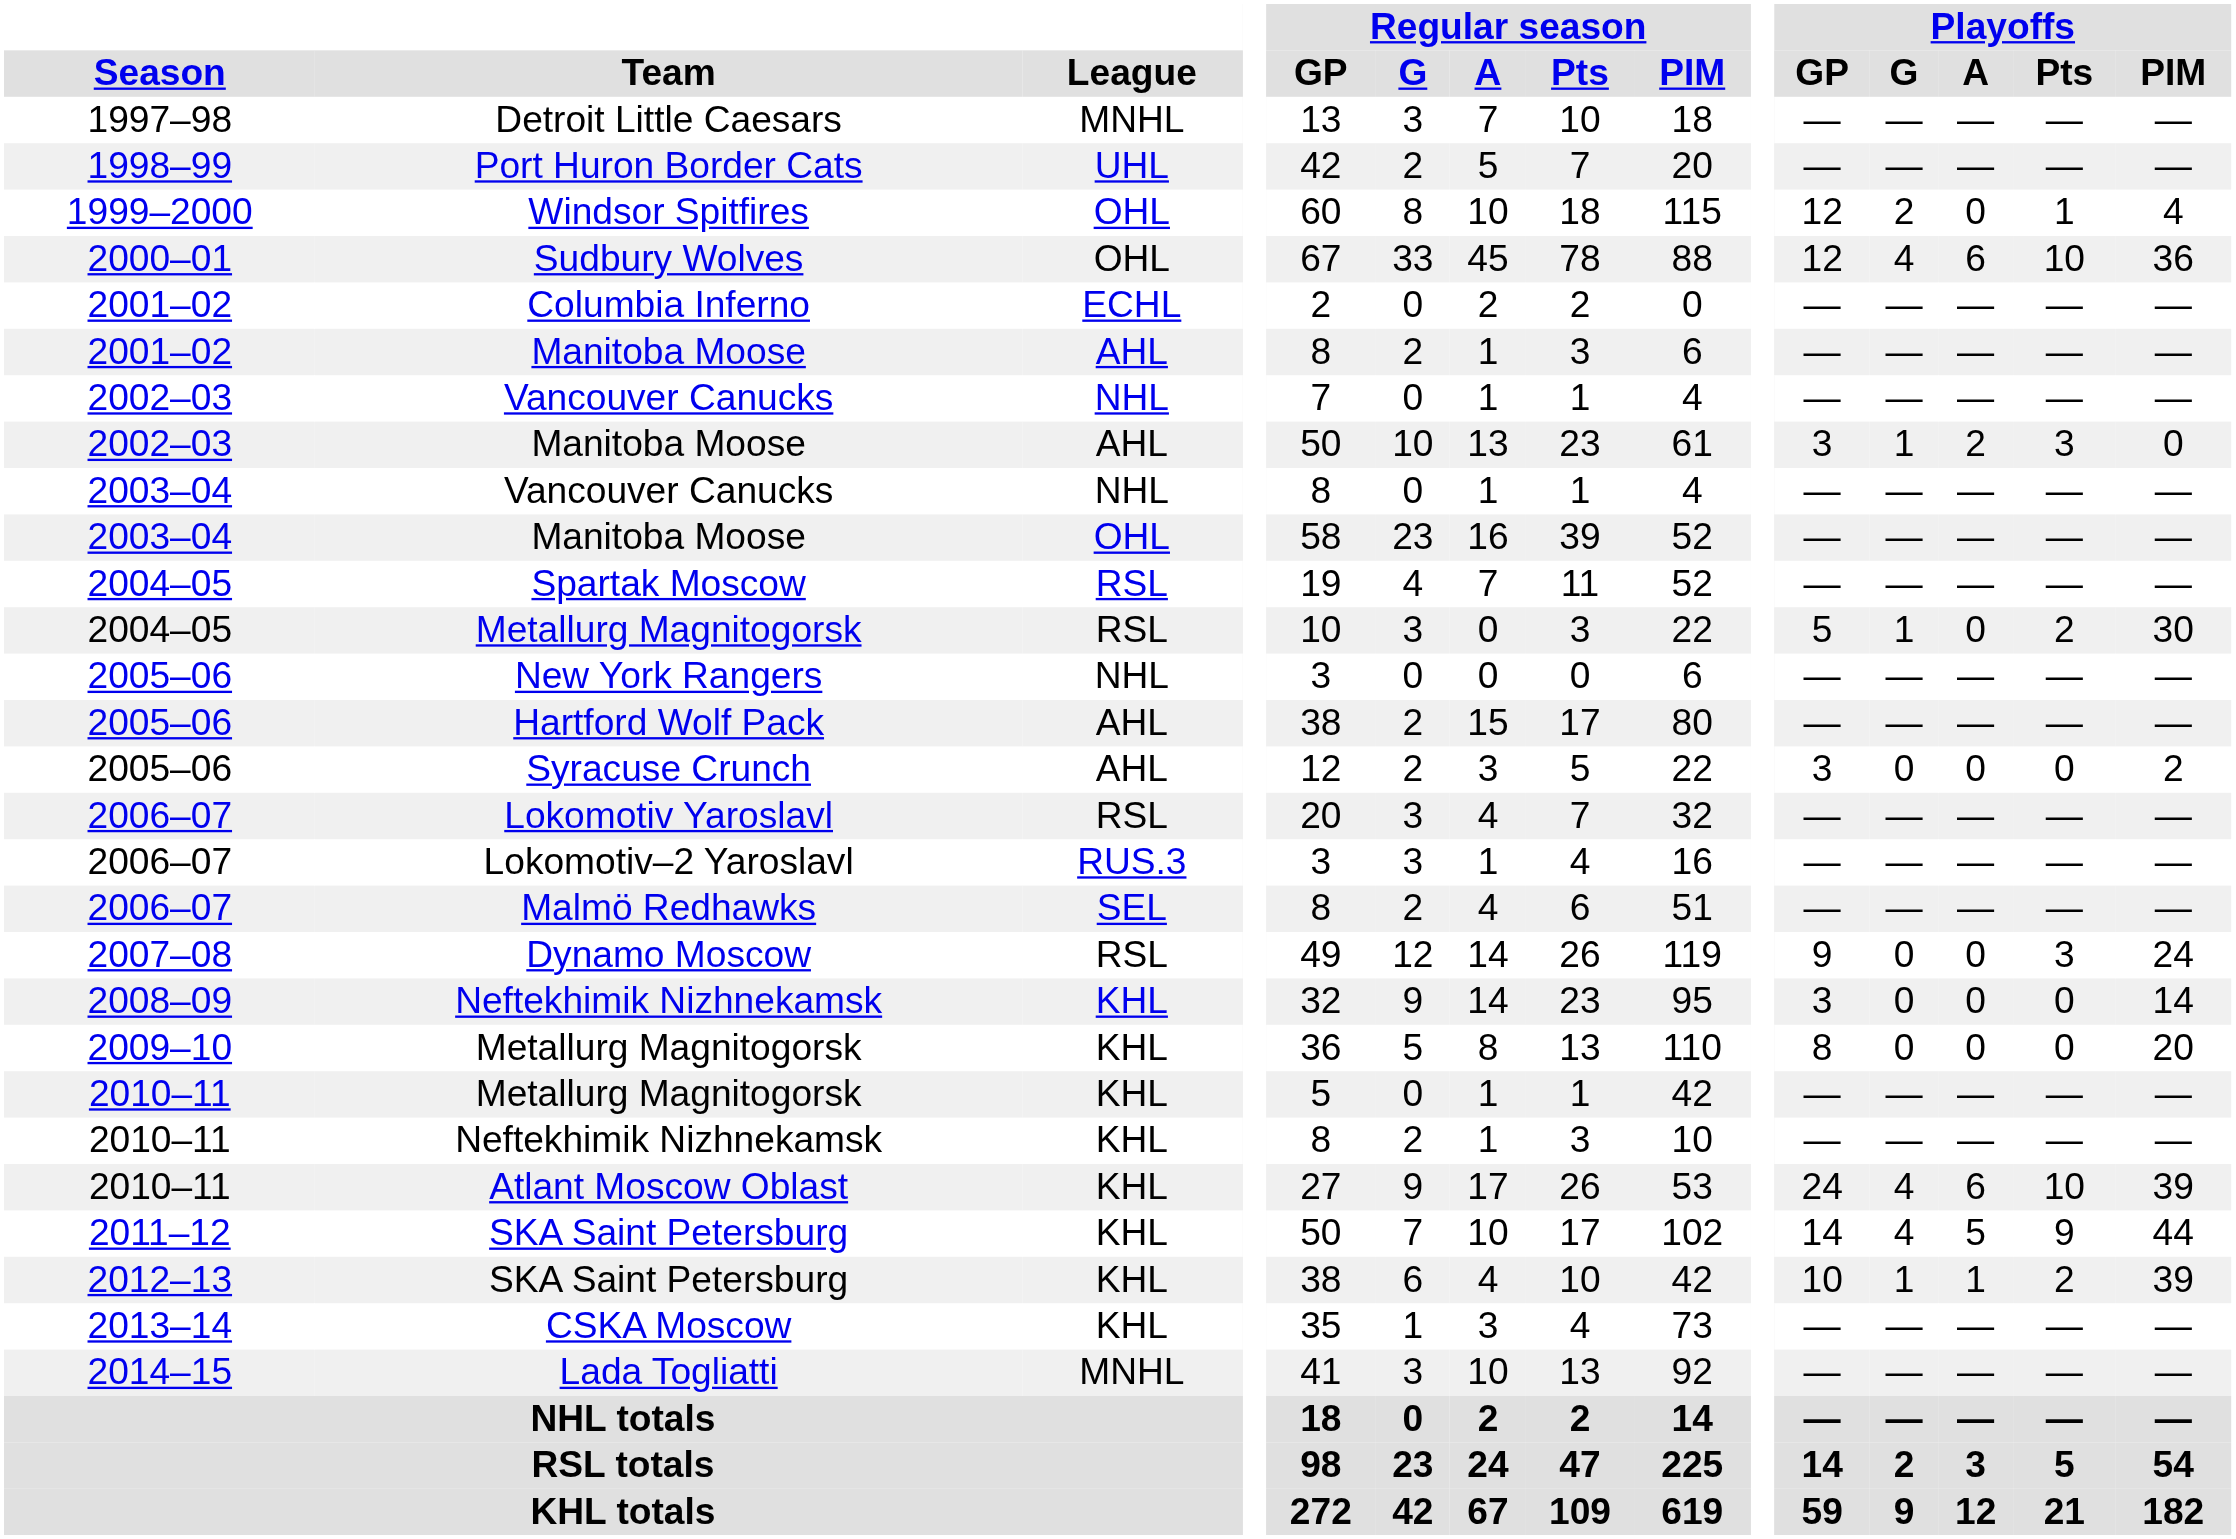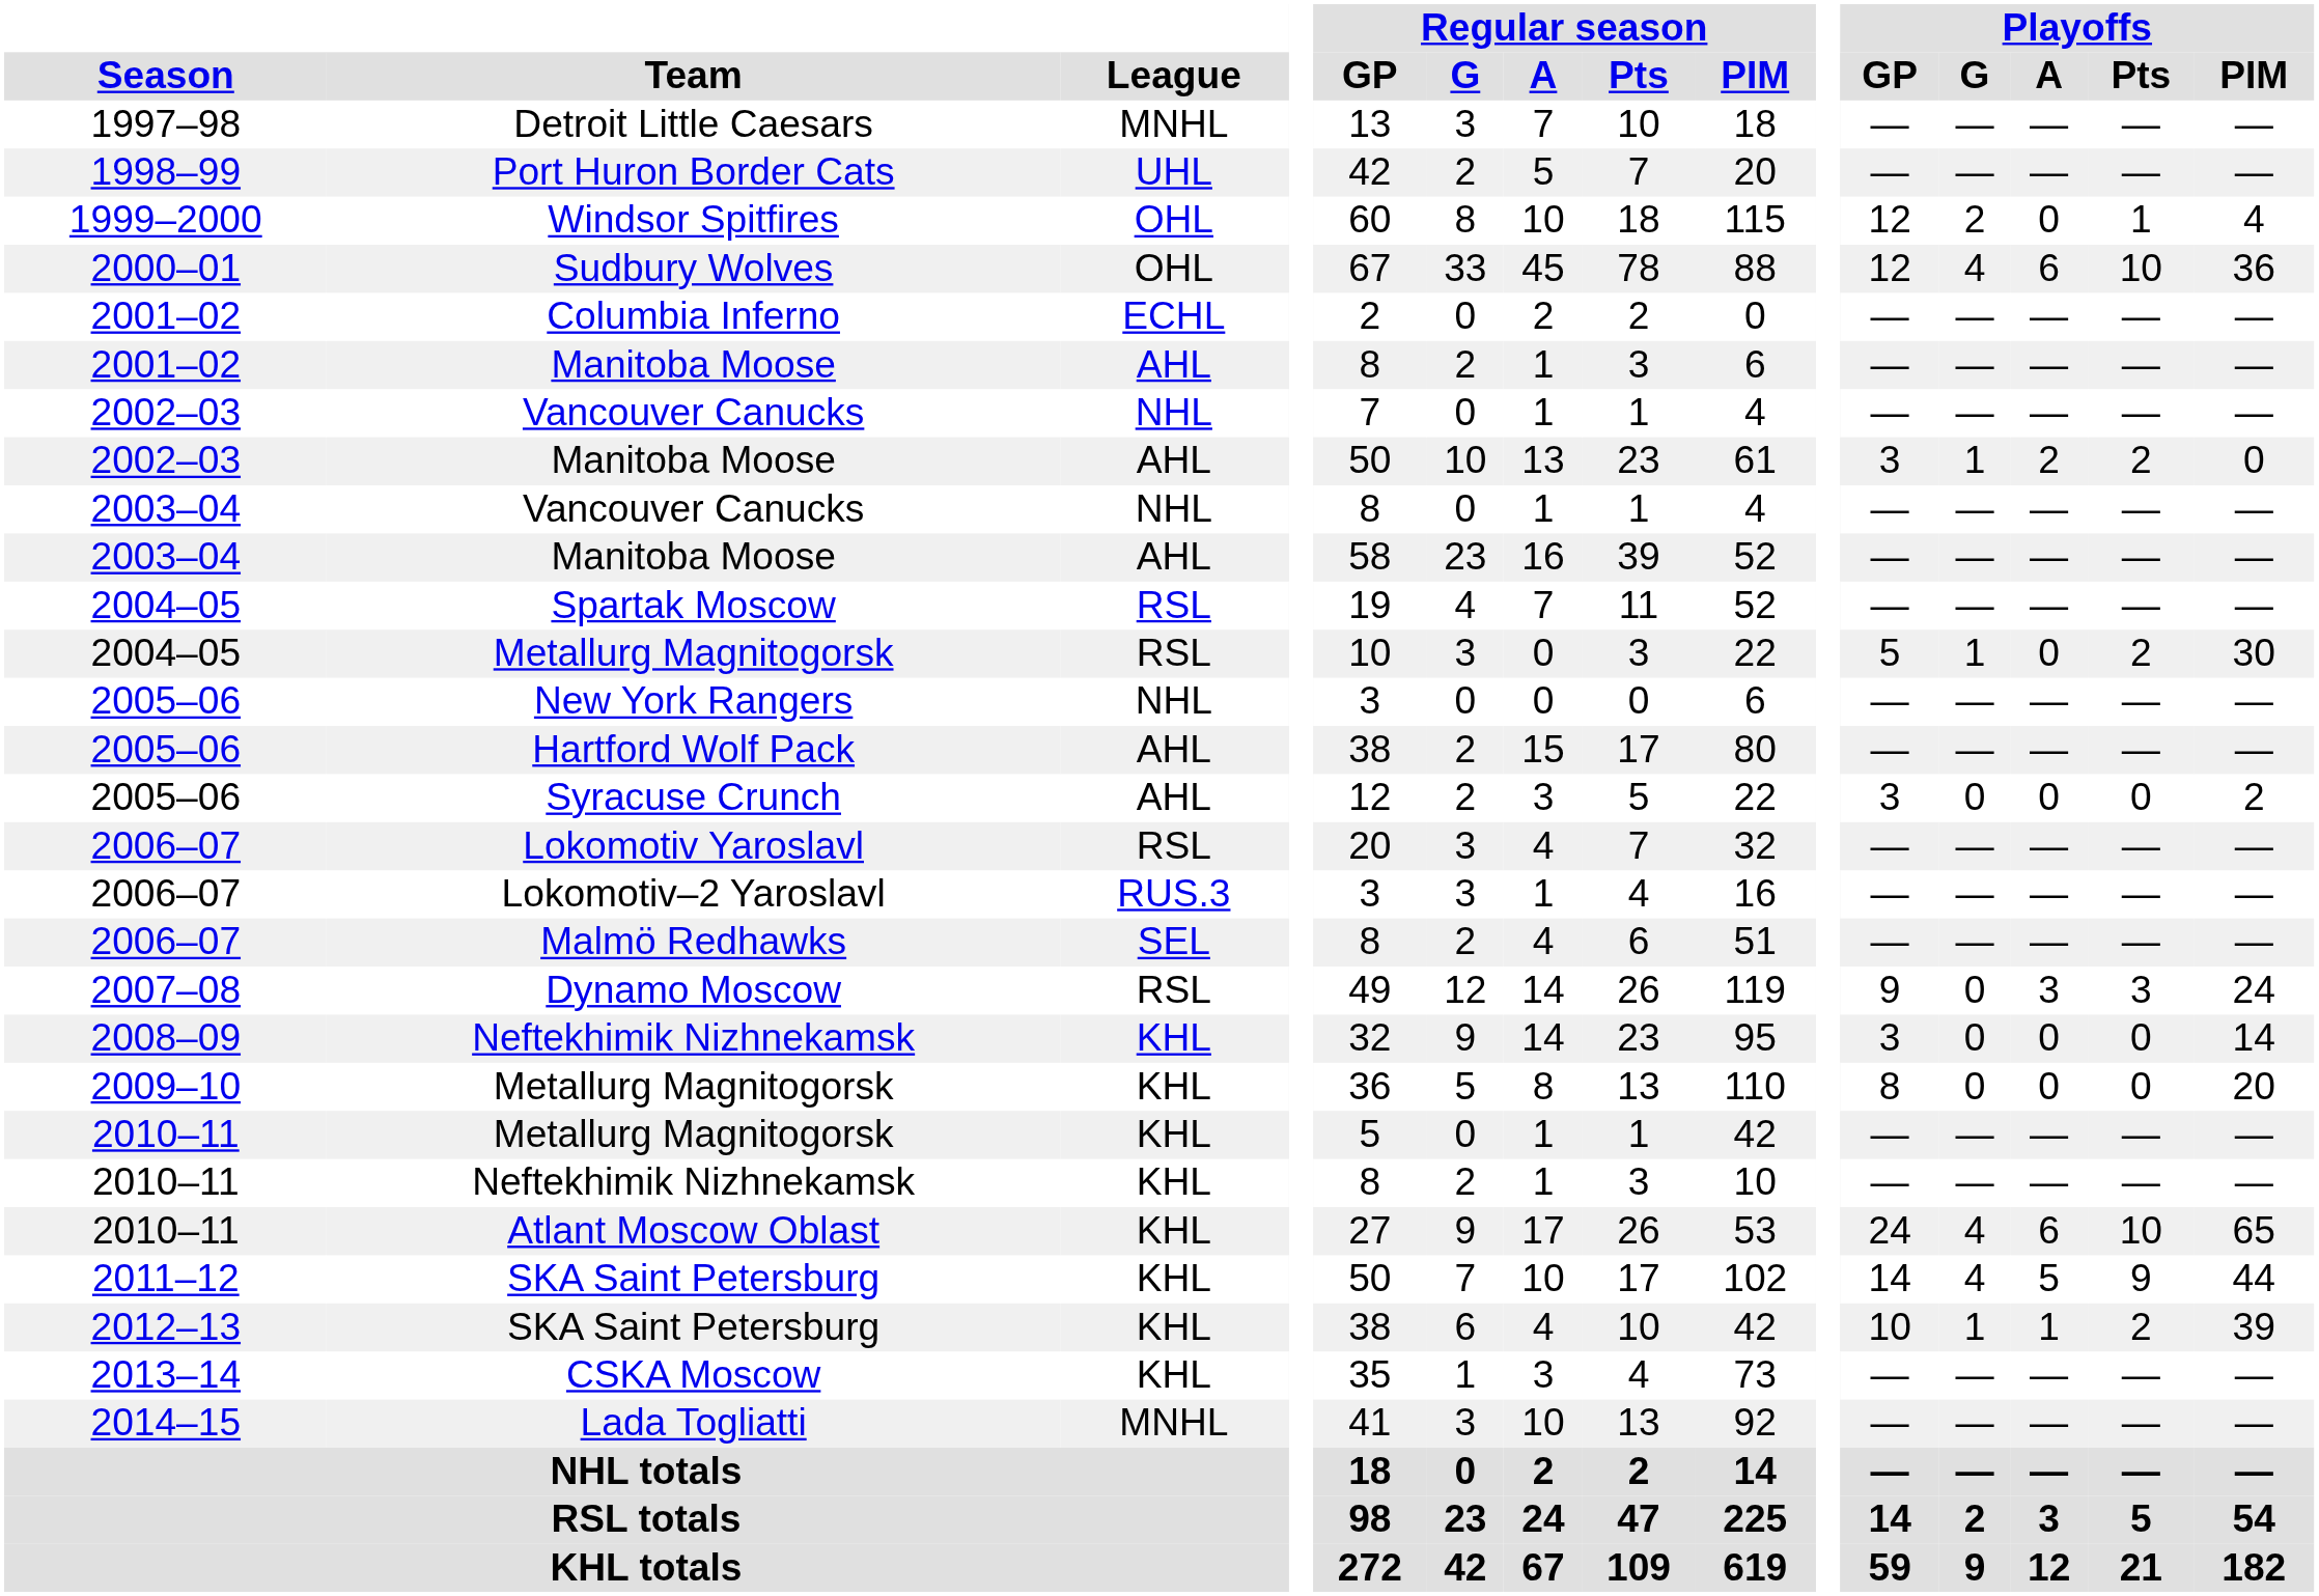2002–03 / Manitoba Moose | Playoffs / Pts: 3 -> 2
2003–04 / Manitoba Moose | League: OHL -> AHL
Dynamo Moscow | Playoffs / A: 0 -> 3
Atlant Moscow Oblast | Playoffs / PIM: 39 -> 65
